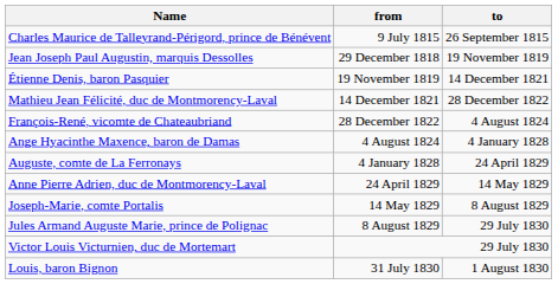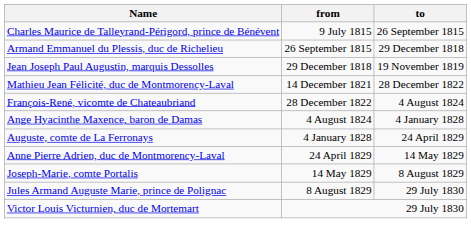+ row: Armand Emmanuel du Plessis, duc de Richelieu | 26 September 1815 | 29 December 1818
- row: Étienne Denis, baron Pasquier | 19 November 1819 | 14 December 1821
- row: Louis, baron Bignon | 31 July 1830 | 1 August 1830
